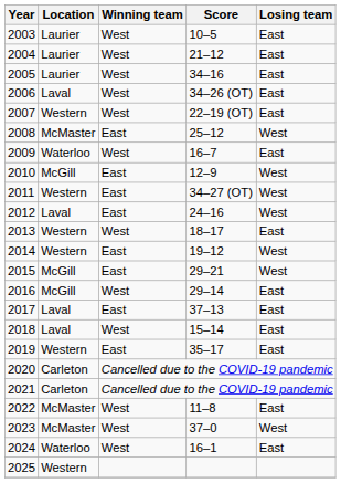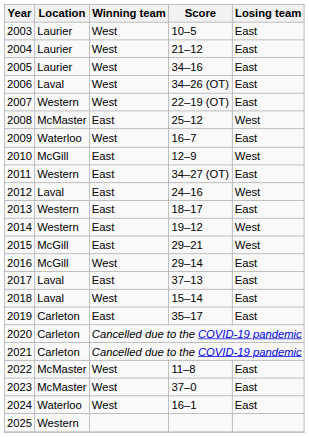2011 | Losing team: West -> East
2013 | Winning team: West -> East
2019 | Location: Western -> Carleton
2023 | Losing team: West -> East
